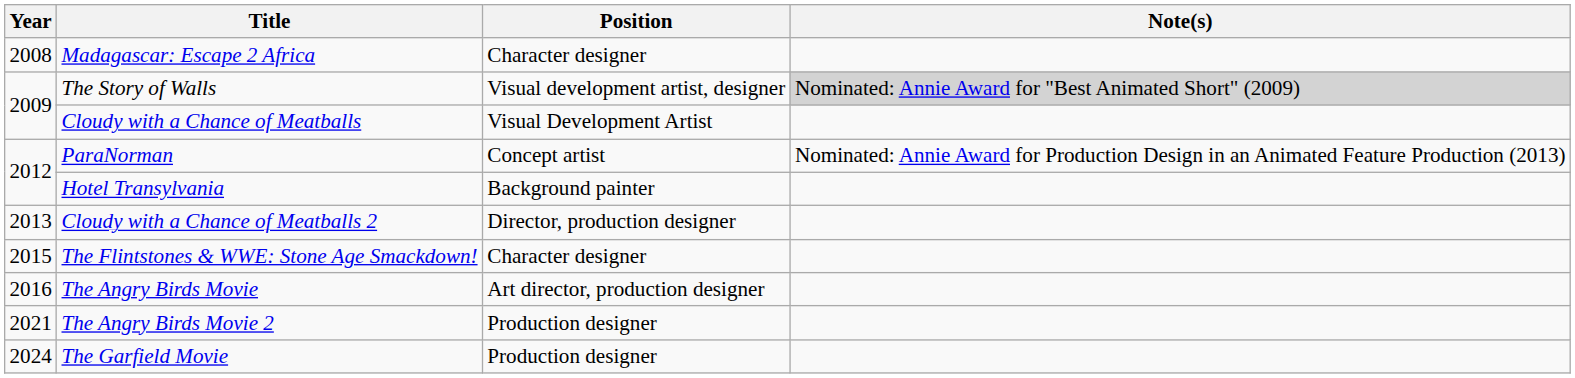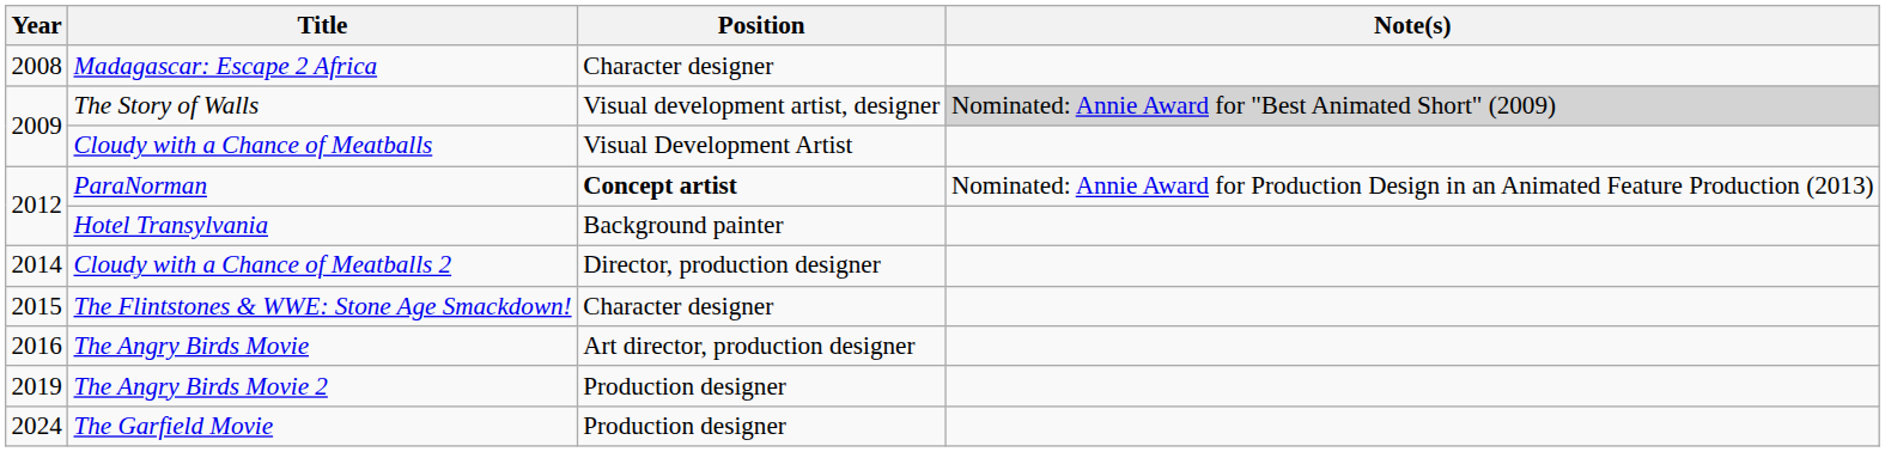ParaNorman | Position: normal -> bold
Cloudy with a Chance of Meatballs 2 | Year: 2013 -> 2014
The Angry Birds Movie 2 | Year: 2021 -> 2019
